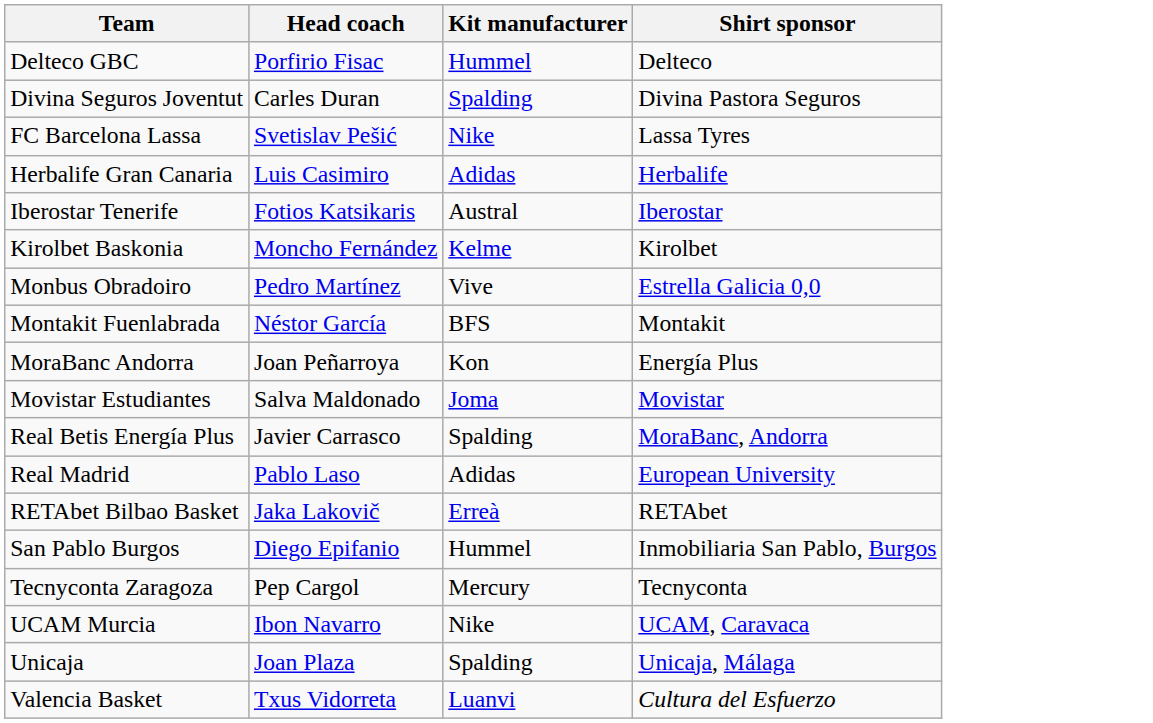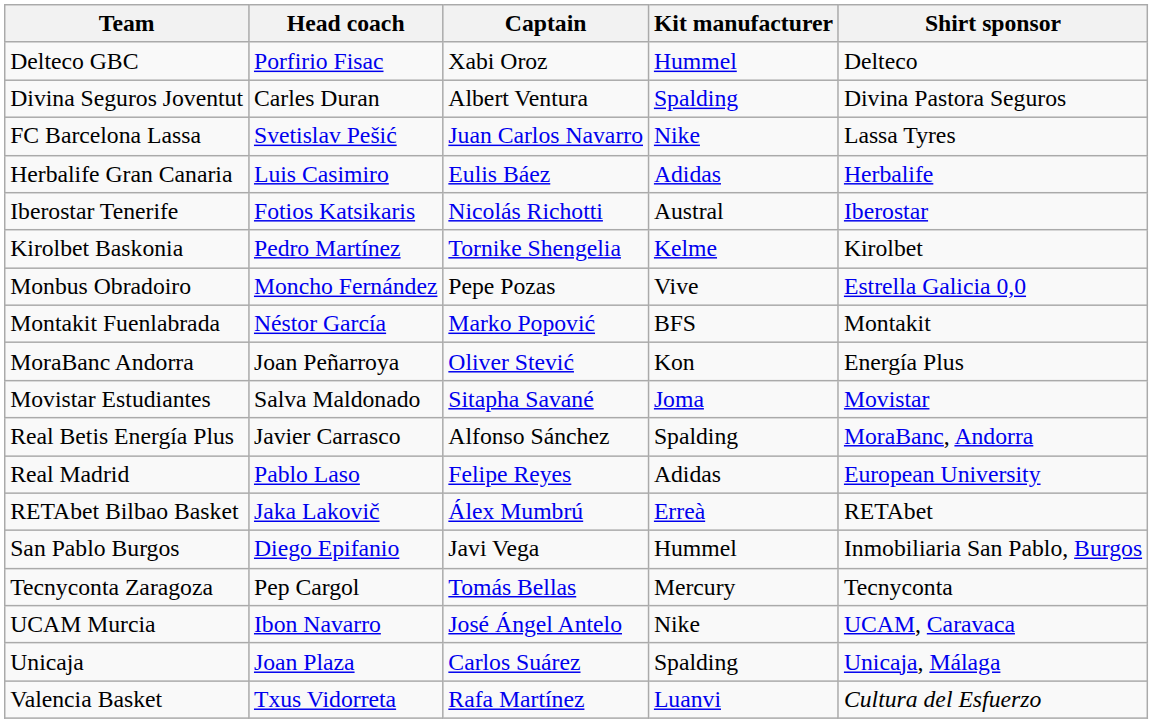+ column: Captain | Xabi Oroz | Albert Ventura | Juan Carlos Navarro | Eulis Báez | Nicolás Richotti | Tornike Shengelia | Pepe Pozas | Marko Popović | Oliver Stević | Sitapha Savané | Alfonso Sánchez | Felipe Reyes | Álex Mumbrú | Javi Vega | Tomás Bellas | José Ángel Antelo | Carlos Suárez | Rafa Martínez
Kirolbet Baskonia | Head coach: Moncho Fernández -> Pedro Martínez
Monbus Obradoiro | Head coach: Pedro Martínez -> Moncho Fernández
